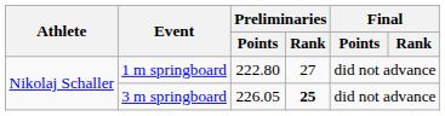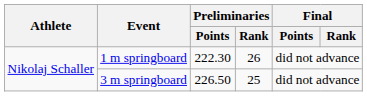1 m springboard | Preliminaries / Points: 222.80 -> 222.30
1 m springboard | Preliminaries / Rank: 27 -> 26
3 m springboard | Preliminaries / Points: 226.05 -> 226.50
3 m springboard | Preliminaries / Rank: bold -> normal
